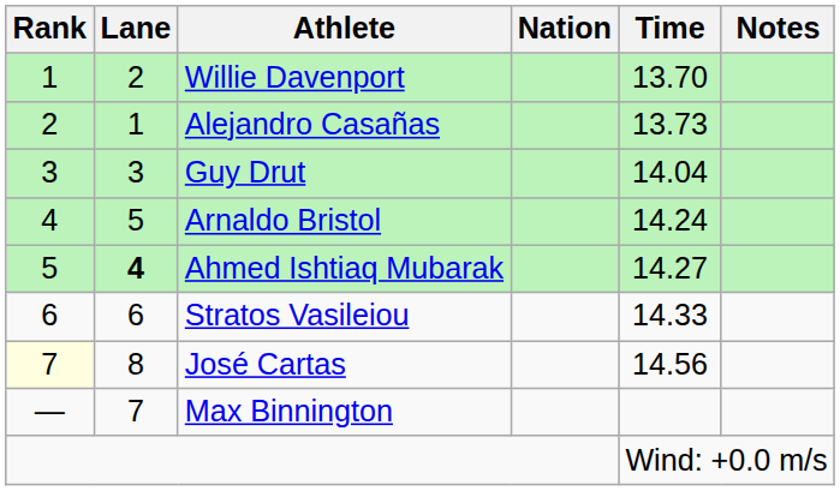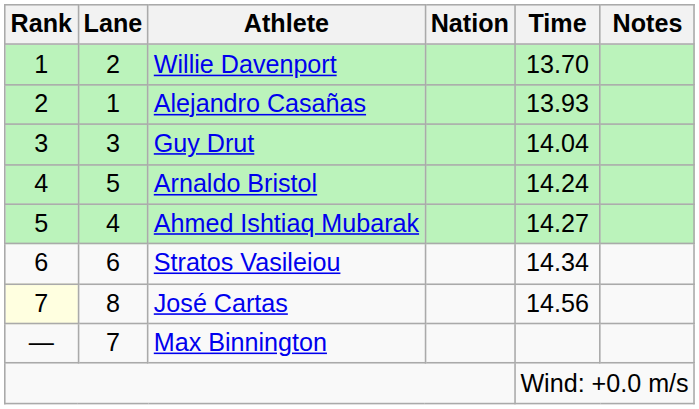Alejandro Casañas | Time: 13.73 -> 13.93
Ahmed Ishtiaq Mubarak | Lane: bold -> normal
Stratos Vasileiou | Time: 14.33 -> 14.34
